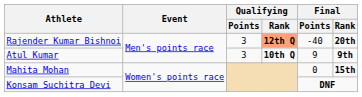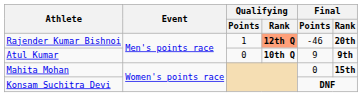Rajender Kumar Bishnoi | Qualifying / Points: 3 -> 1
Rajender Kumar Bishnoi | Final / Points: -40 -> -46
Atul Kumar | Qualifying / Points: 3 -> 0
